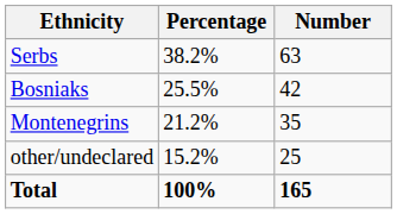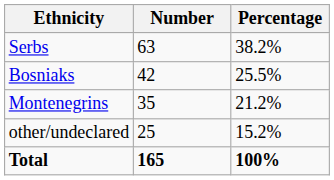columns swapped: Number <-> Percentage
